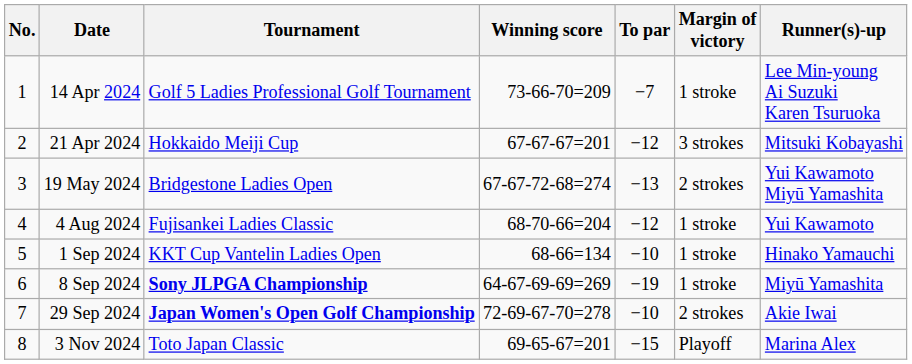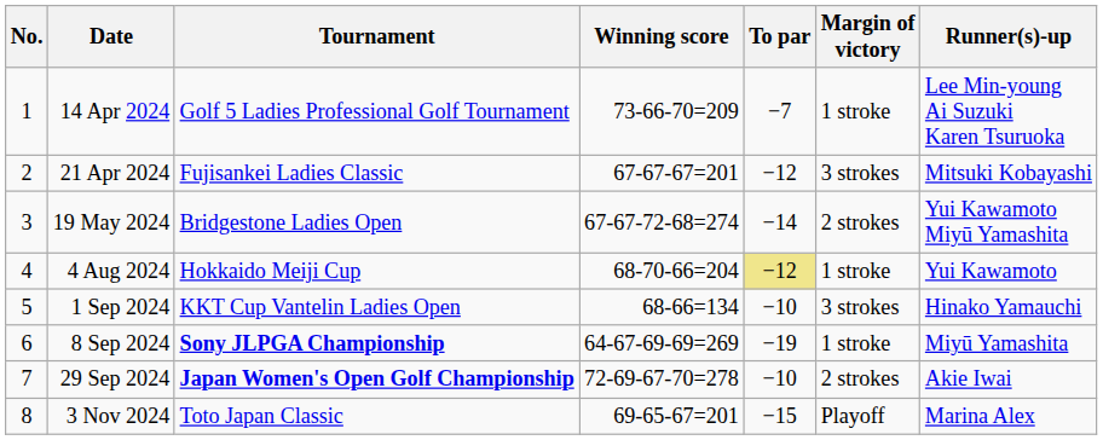21 Apr 2024 | Tournament: Hokkaido Meiji Cup -> Fujisankei Ladies Classic
19 May 2024 | To par: −13 -> −14
4 Aug 2024 | Tournament: Fujisankei Ladies Classic -> Hokkaido Meiji Cup
4 Aug 2024 | To par: no background -> khaki background
1 Sep 2024 | Margin of victory: 1 stroke -> 3 strokes
